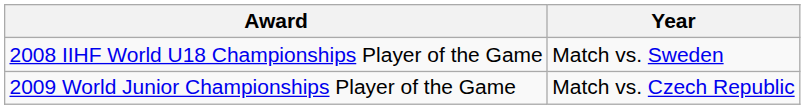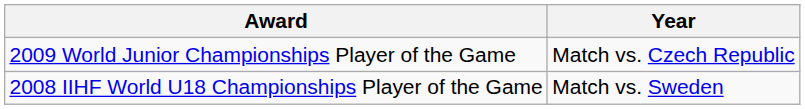rows swapped: 2008 IIHF World U18 Championships Player of the Game <-> 2009 World Junior Championships Player of the Game
